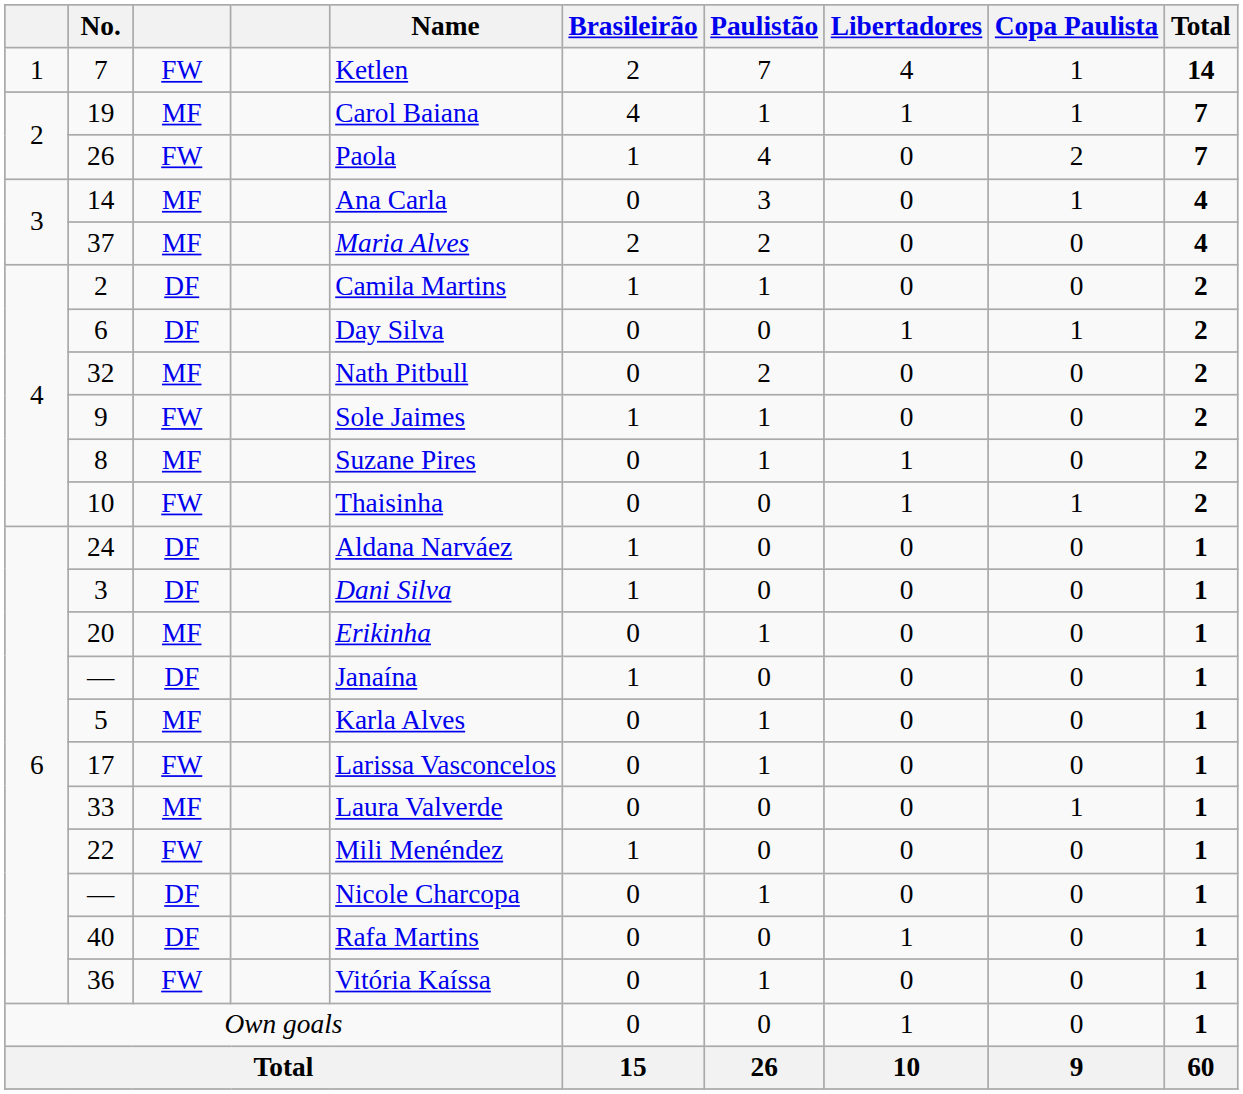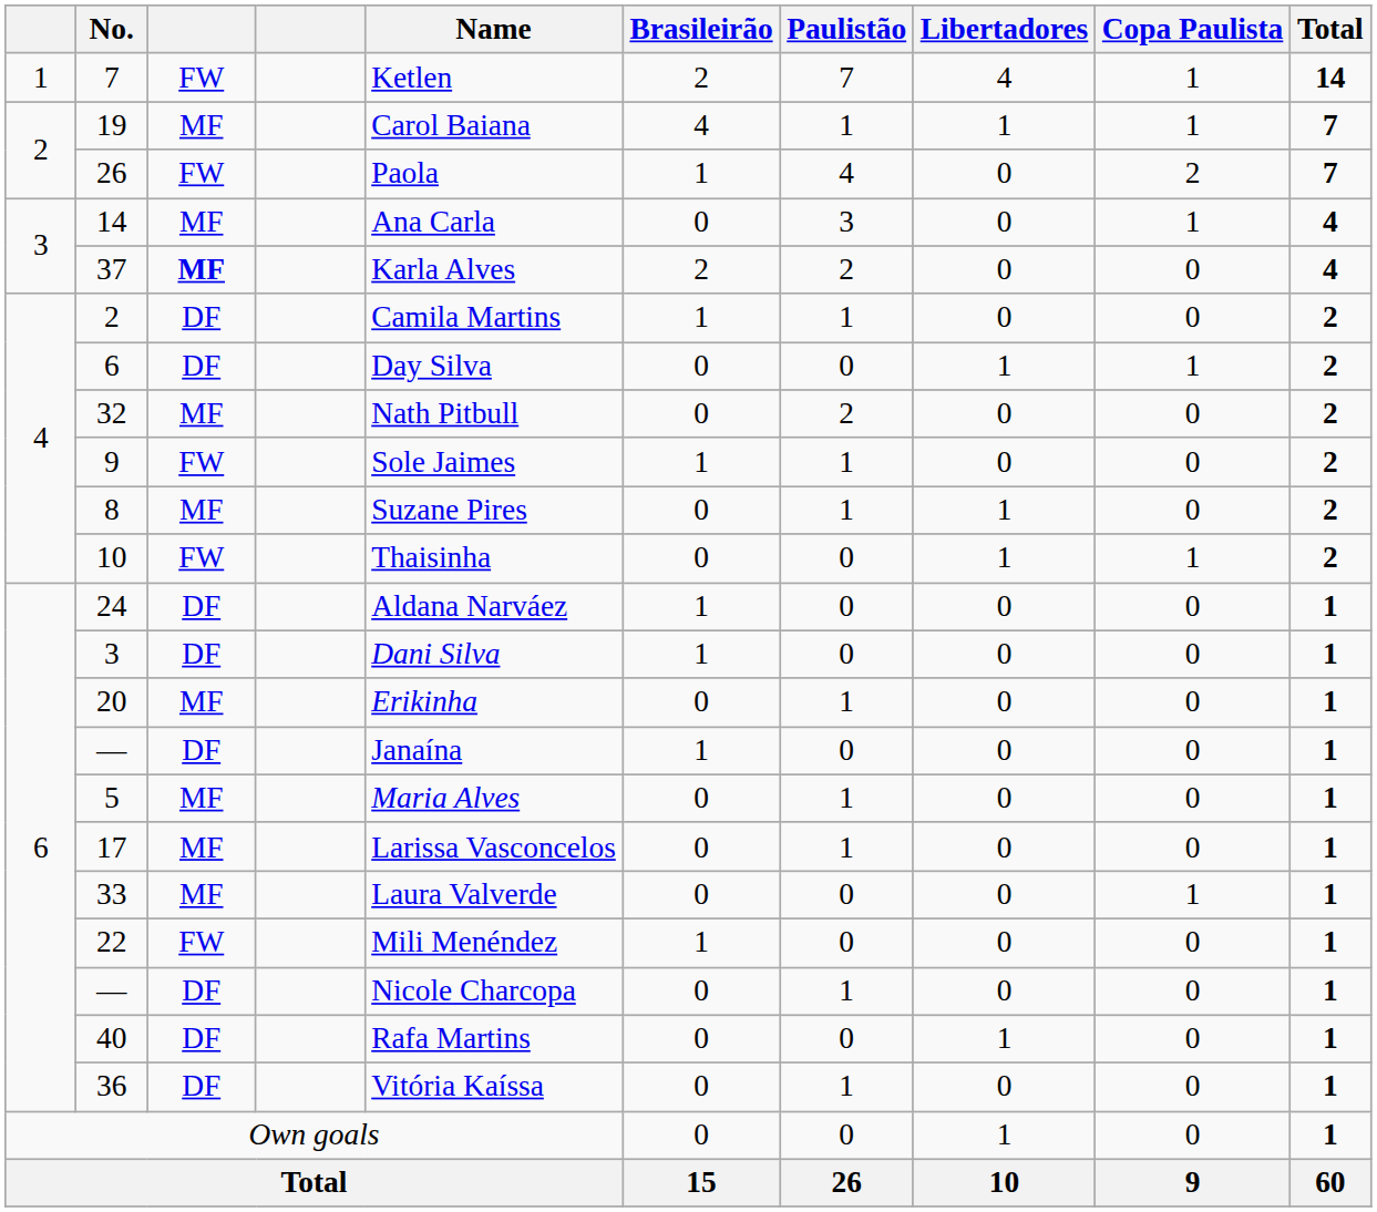37 | column 3: normal -> bold
37 | Name: Maria Alves -> Karla Alves
5 | Name: Karla Alves -> Maria Alves
17 | column 3: FW -> MF
36 | column 3: FW -> DF
